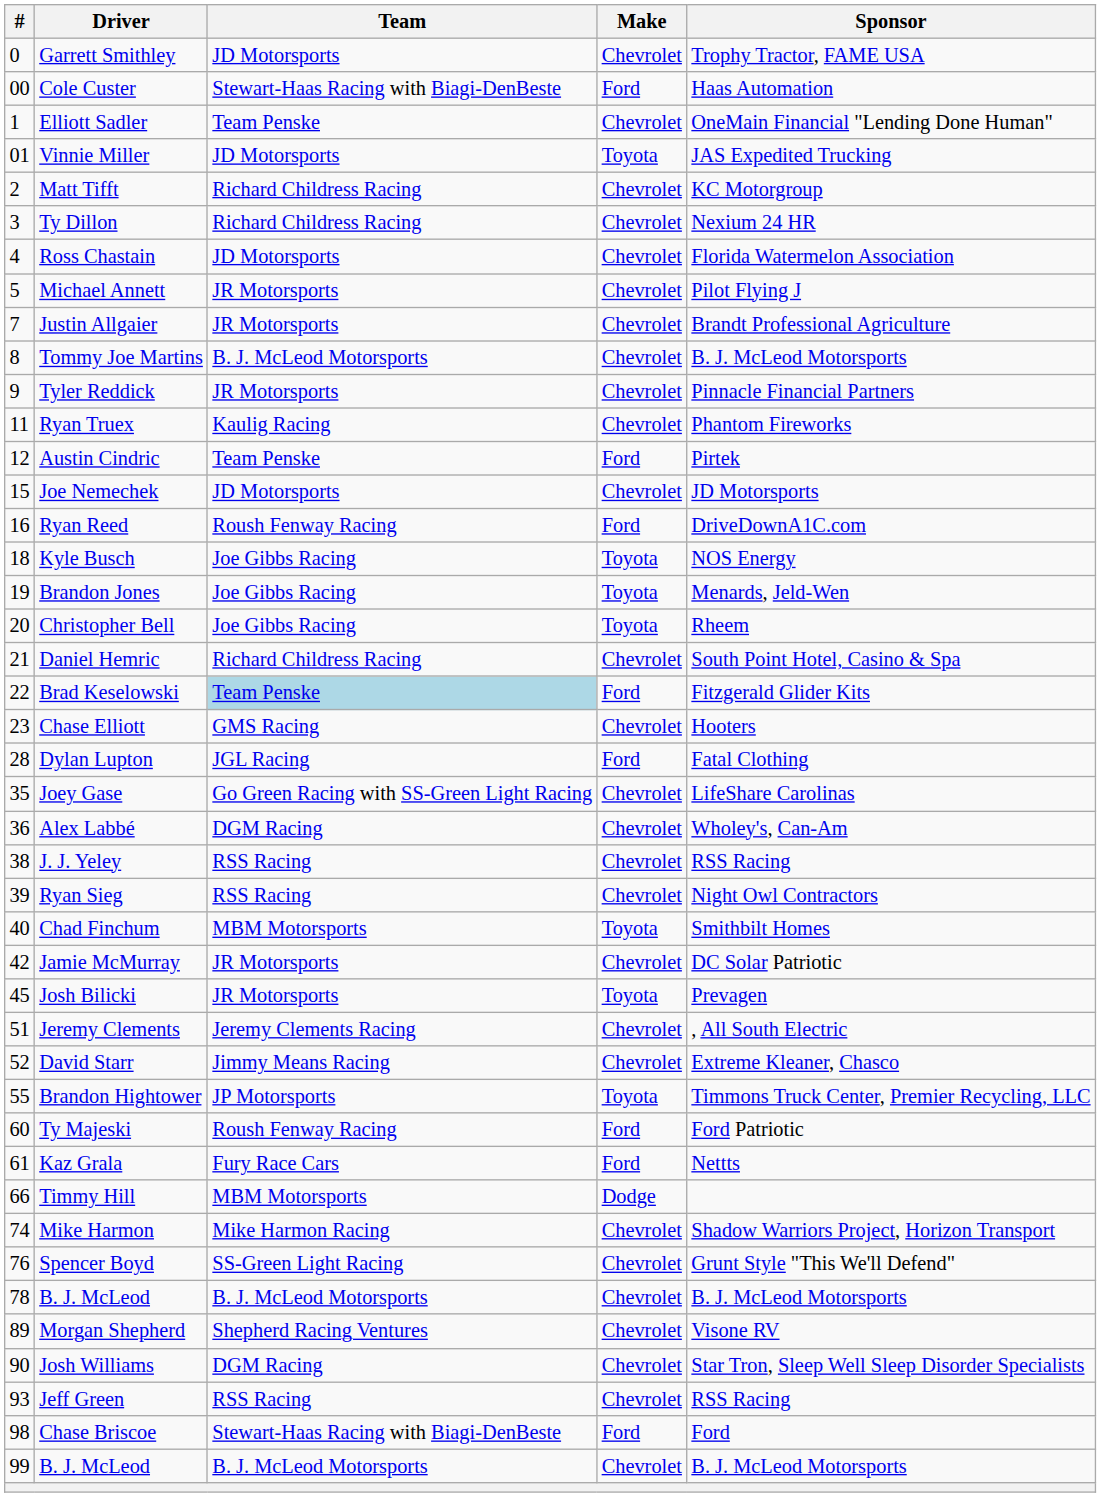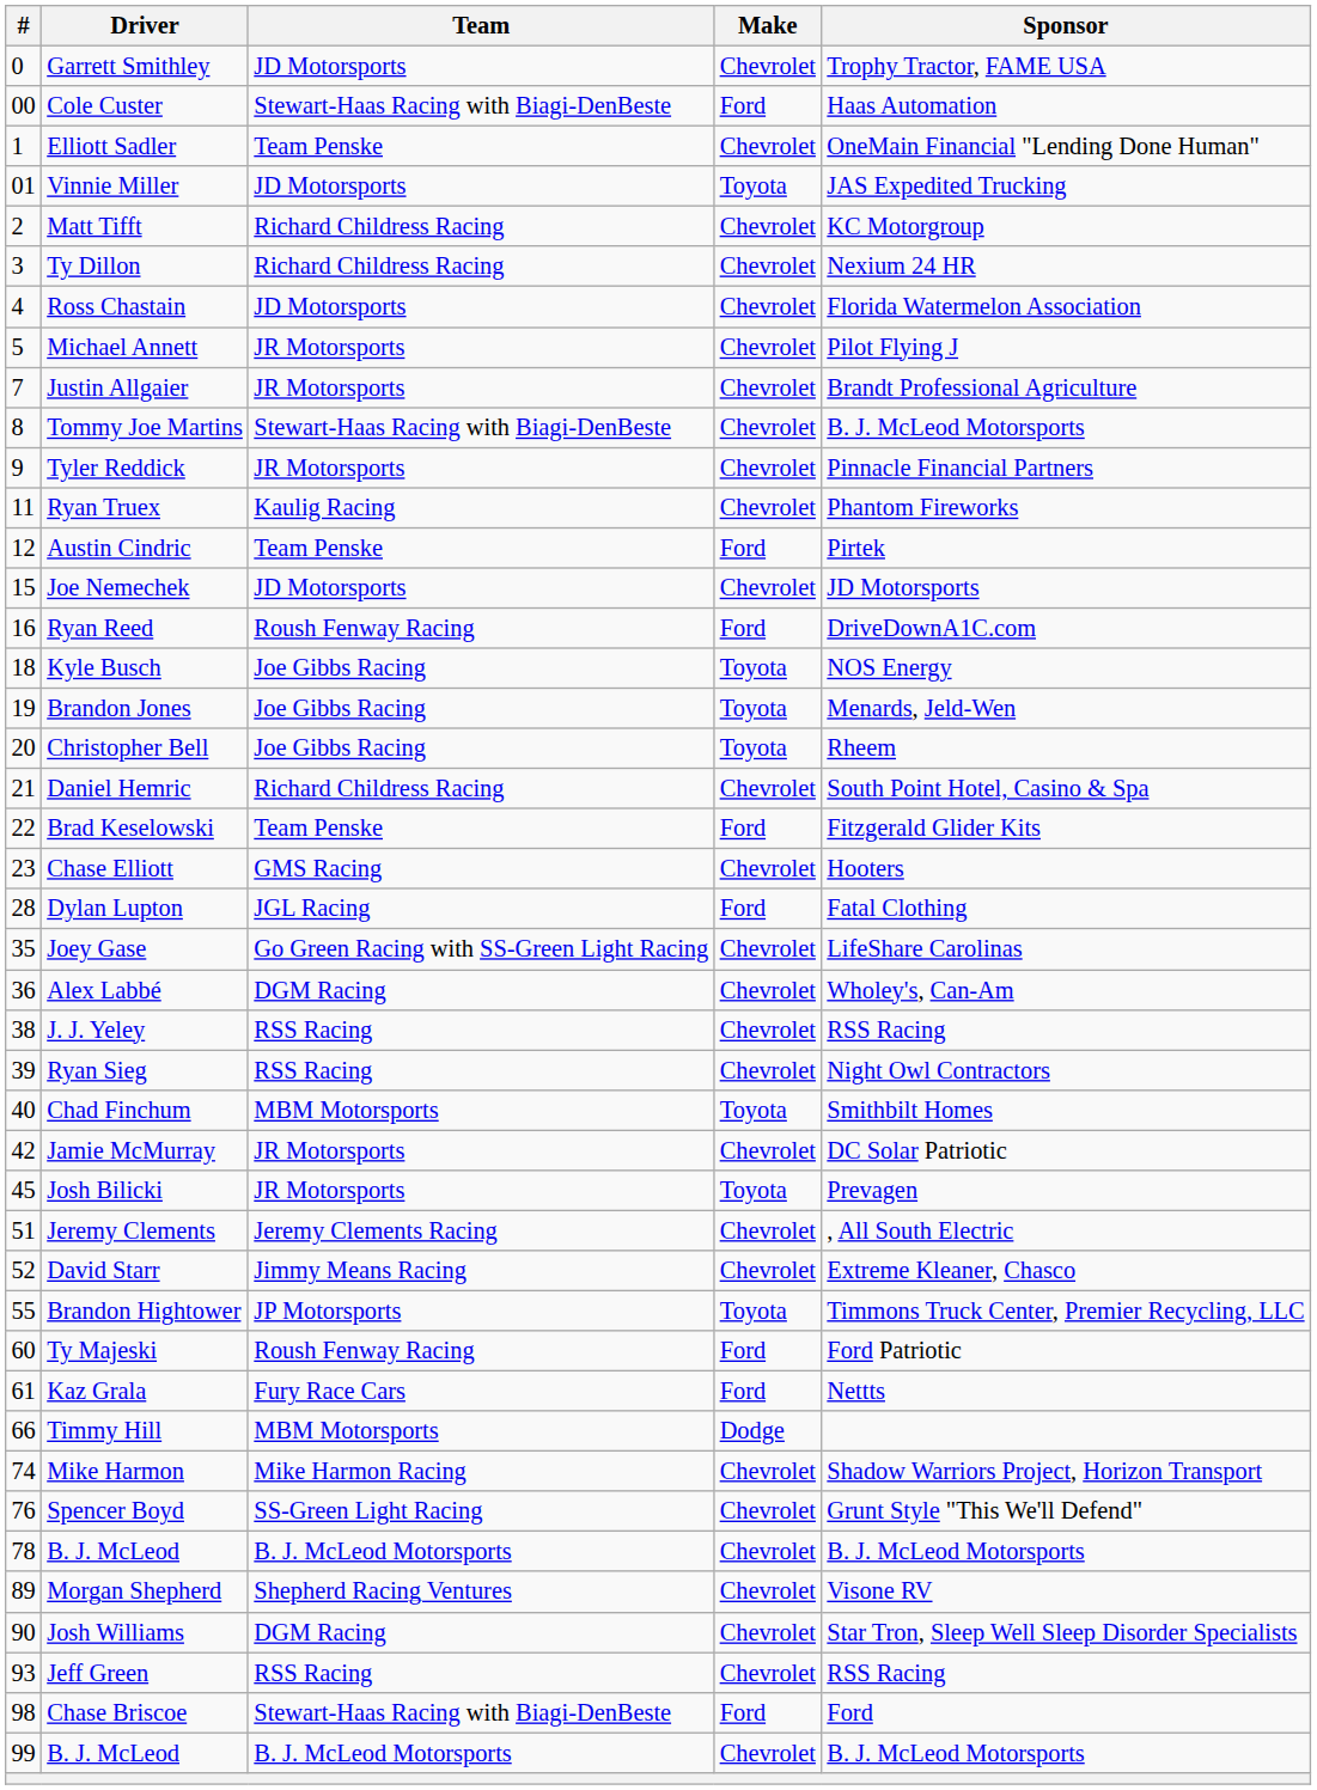Tommy Joe Martins | Team: B. J. McLeod Motorsports -> Stewart-Haas Racing with Biagi-DenBeste
Brad Keselowski | Team: lightblue background -> no background
